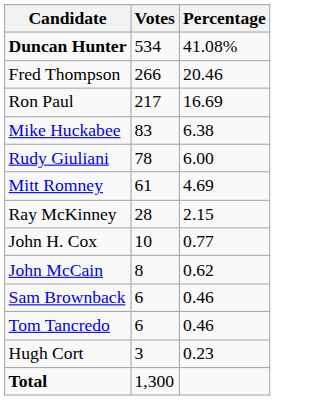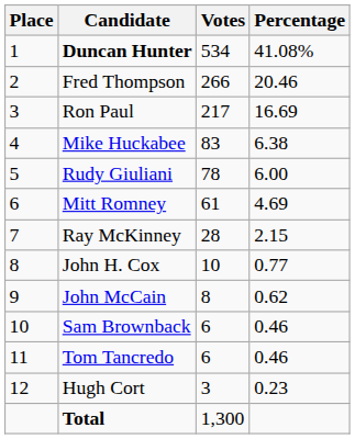+ column: Place | 1 | 2 | 3 | 4 | 5 | 6 | 7 | 8 | 9 | 10 | 11 | 12
